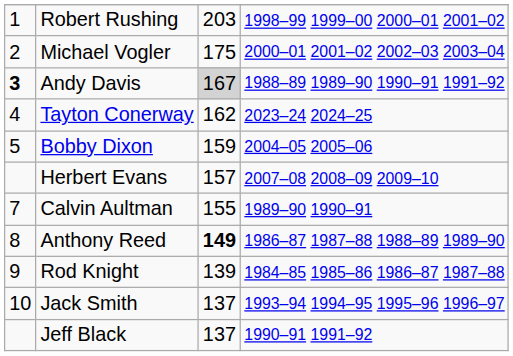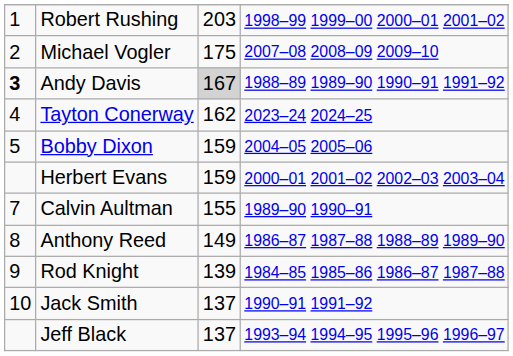Michael Vogler | column 4: 2000–01 2001–02 2002–03 2003–04 -> 2007–08 2008–09 2009–10
Herbert Evans | column 3: 157 -> 159
Herbert Evans | column 4: 2007–08 2008–09 2009–10 -> 2000–01 2001–02 2002–03 2003–04
Anthony Reed | column 3: bold -> normal
Jack Smith | column 4: 1993–94 1994–95 1995–96 1996–97 -> 1990–91 1991–92
Jeff Black | column 4: 1990–91 1991–92 -> 1993–94 1994–95 1995–96 1996–97
